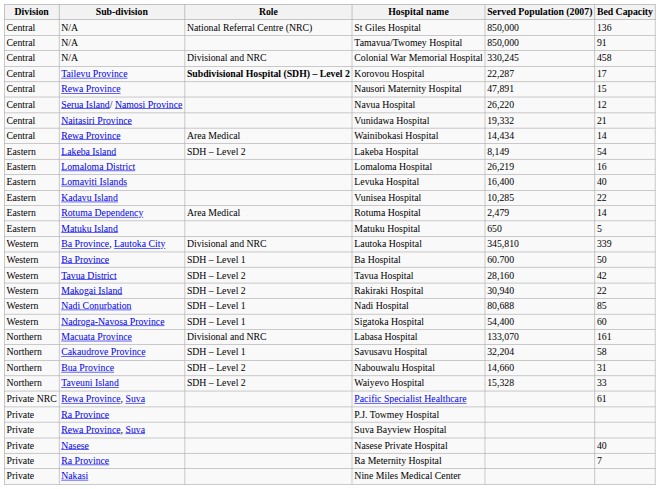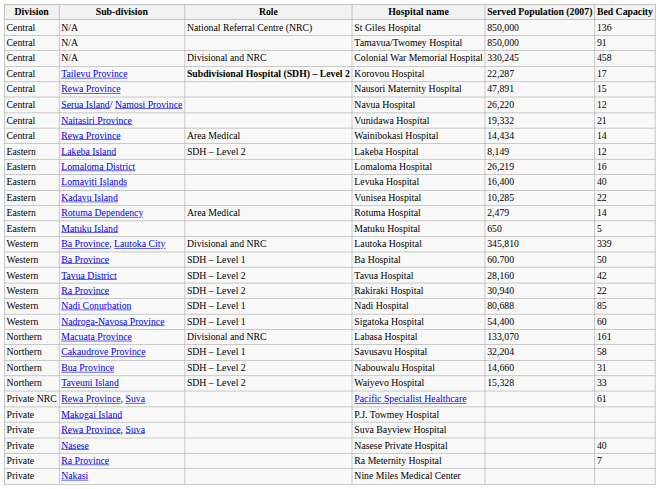Lakeba Hospital | Bed Capacity: 54 -> 12
Rakiraki Hospital | Sub-division: Makogai Island -> Ra Province
P.J. Towmey Hospital | Sub-division: Ra Province -> Makogai Island
